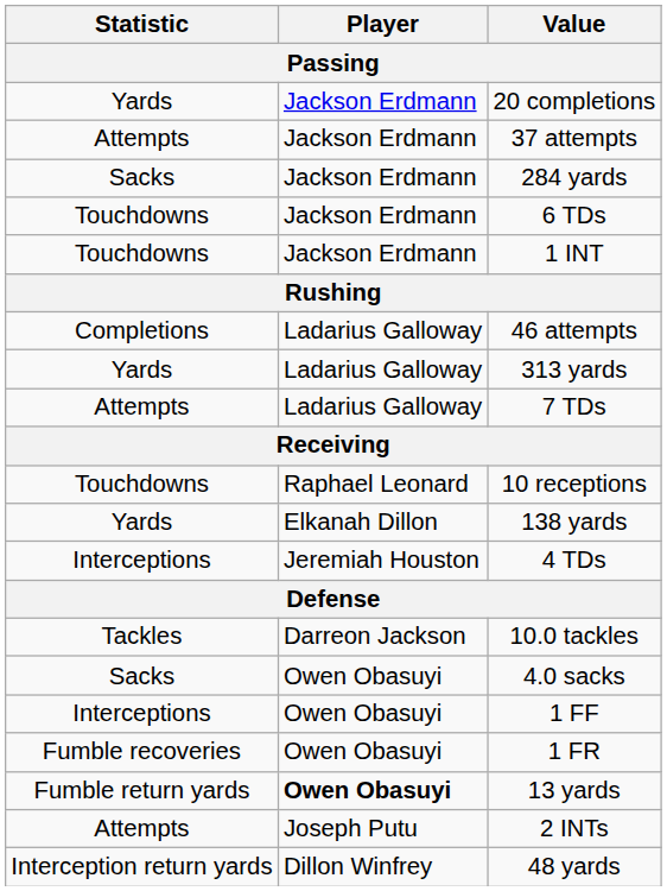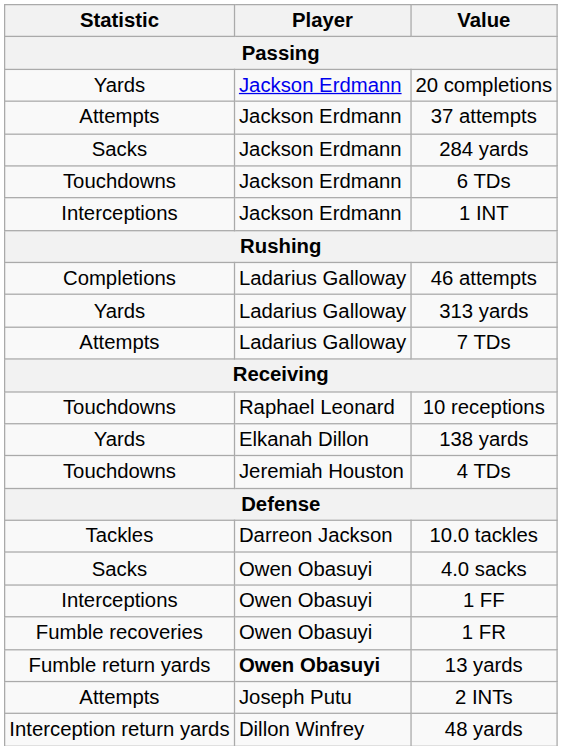1 INT | Statistic: Touchdowns -> Interceptions
4 TDs | Statistic: Interceptions -> Touchdowns
